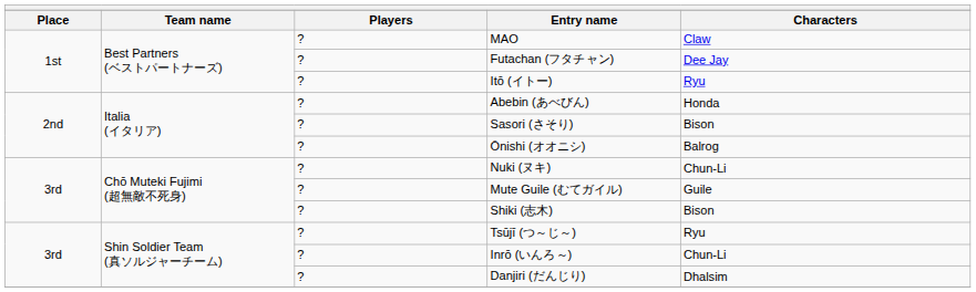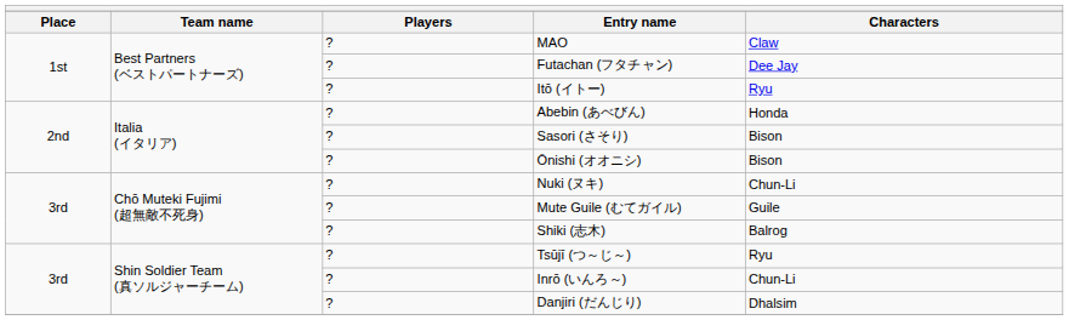Ōnishi (オオニシ) | Characters: Balrog -> Bison
Shiki (志木) | Characters: Bison -> Balrog
